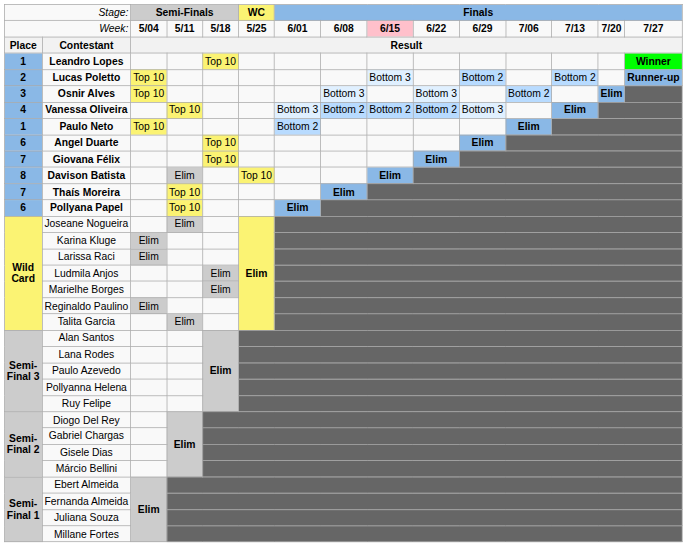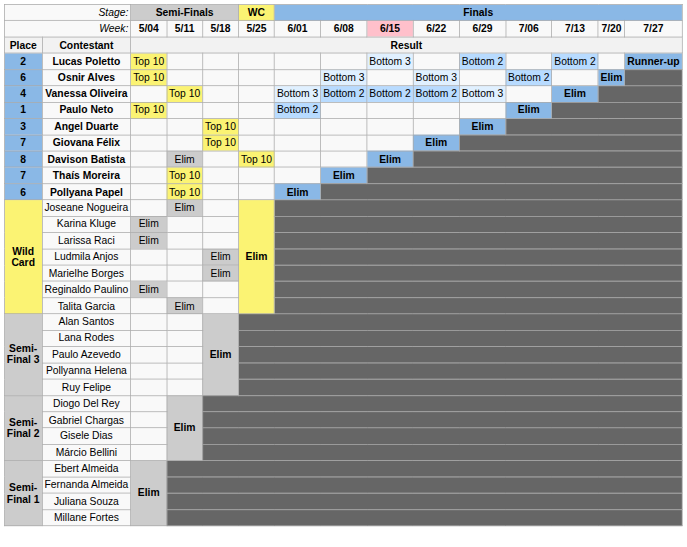- row: 1 | Leandro Lopes | Top 10 | Winner
Osnir Alves | column 1: 3 -> 6
Angel Duarte | column 1: 6 -> 3
